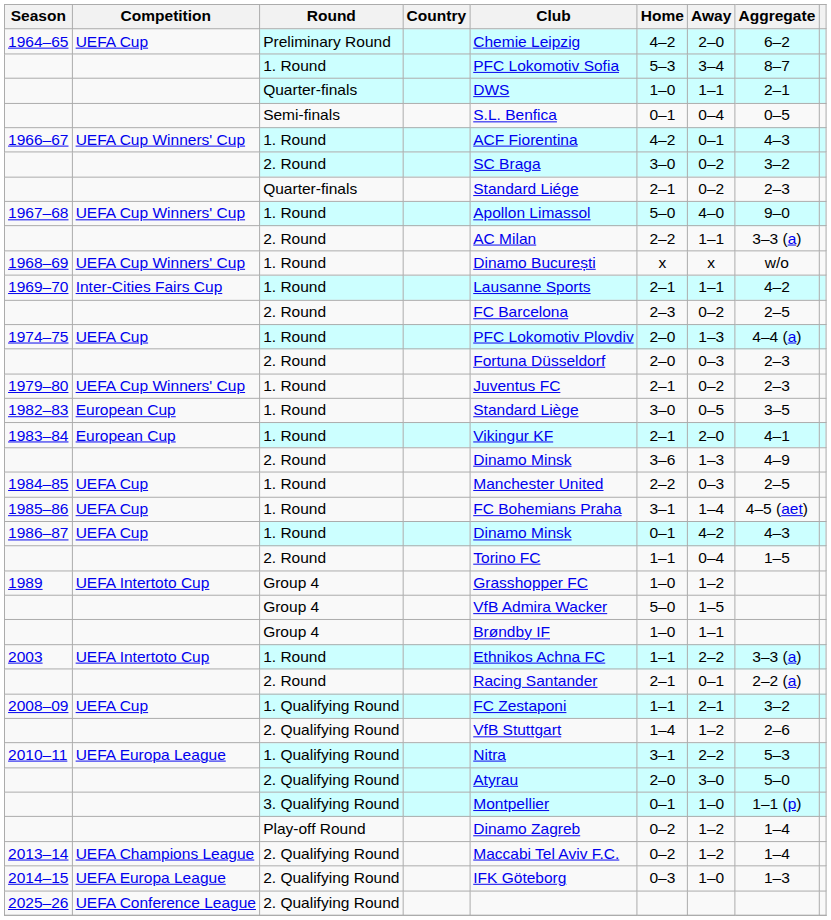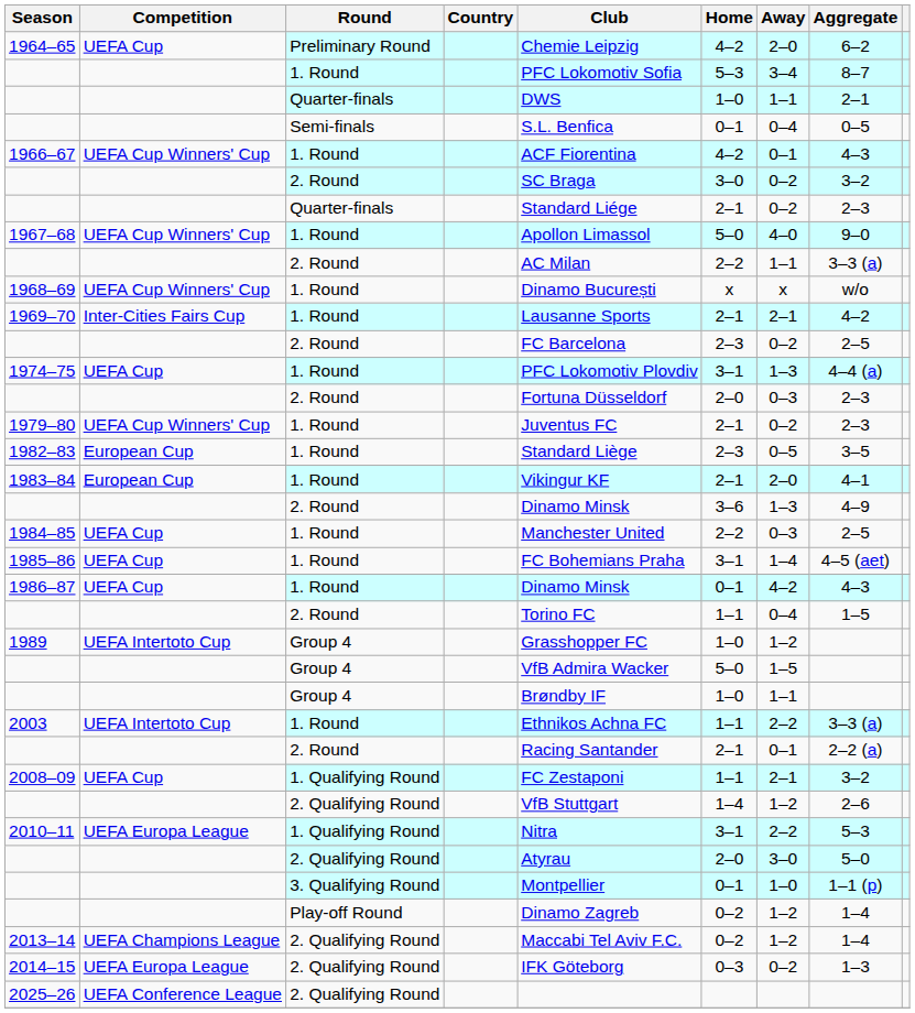1969–70 | Away: 1–1 -> 2–1
1974–75 | Home: 2–0 -> 3–1
1982–83 | Home: 3–0 -> 2–3
2014–15 | Away: 1–0 -> 0–2
